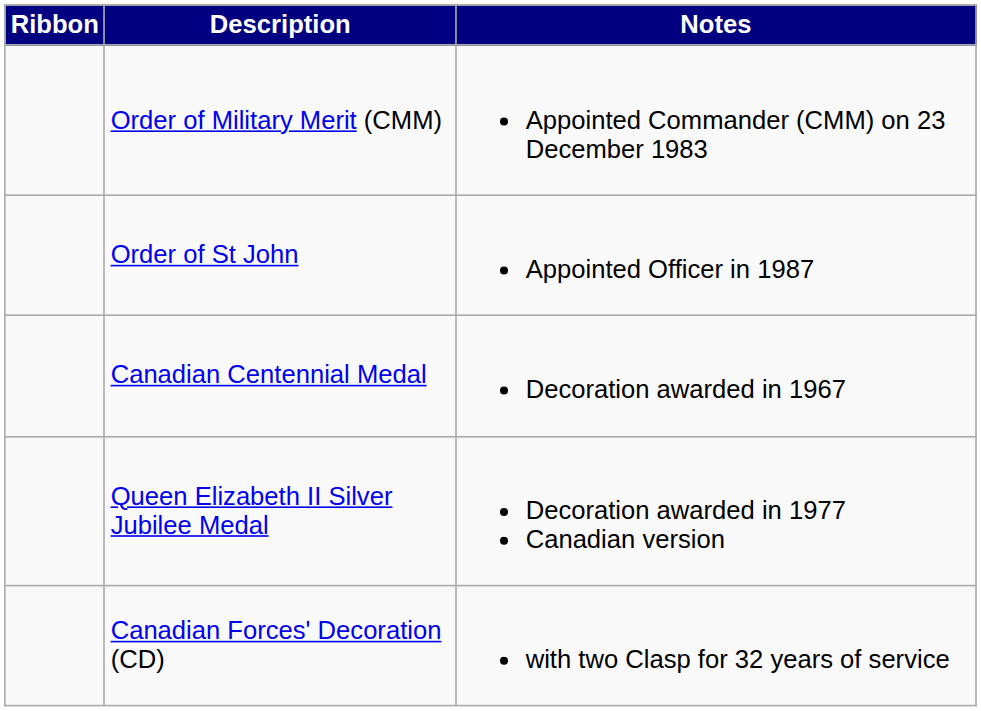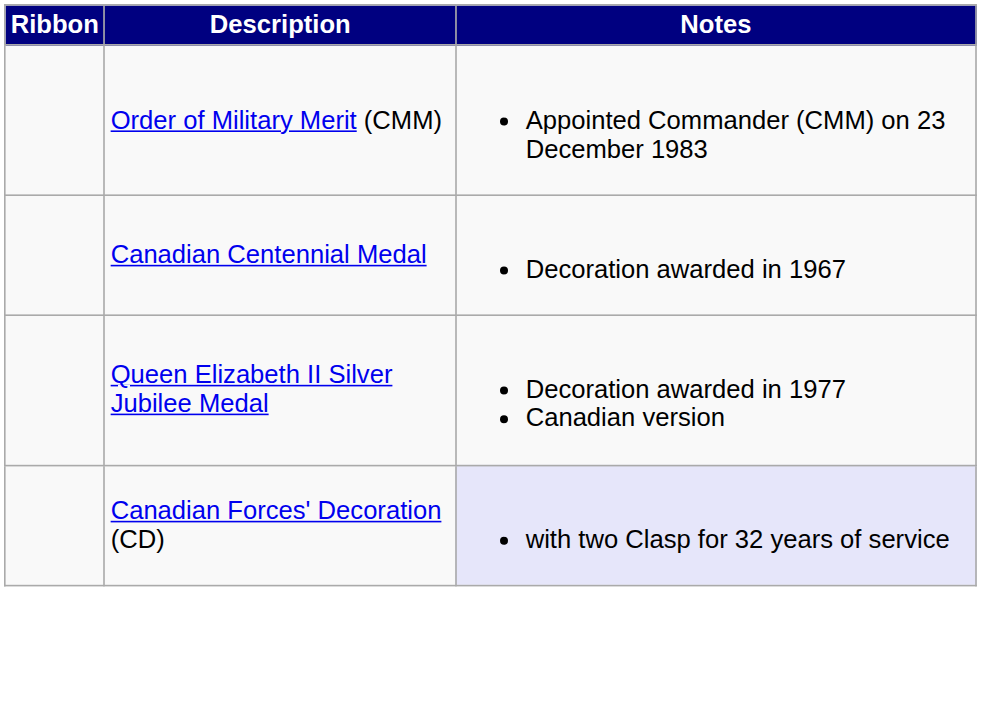- row: Order of St John | Appointed Officer in 1987
Canadian Forces' Decoration (CD) | Notes: no background -> lavender background
